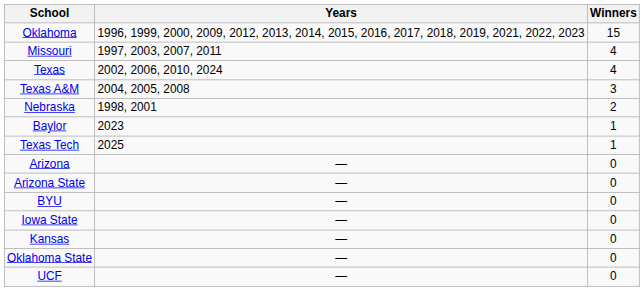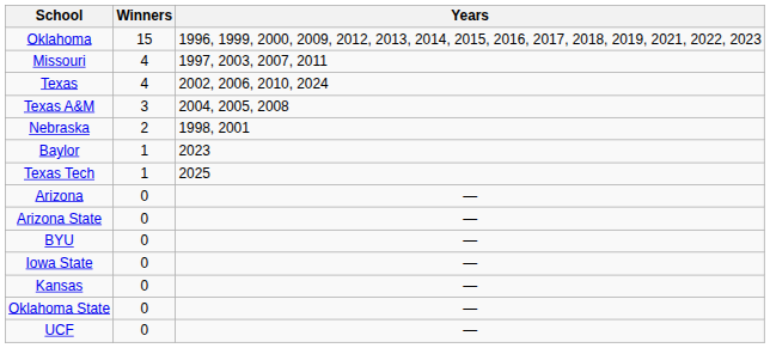columns swapped: Winners <-> Years
